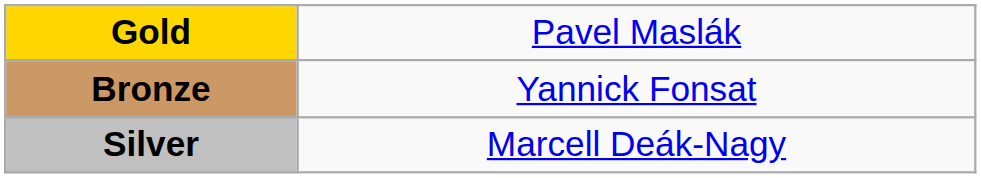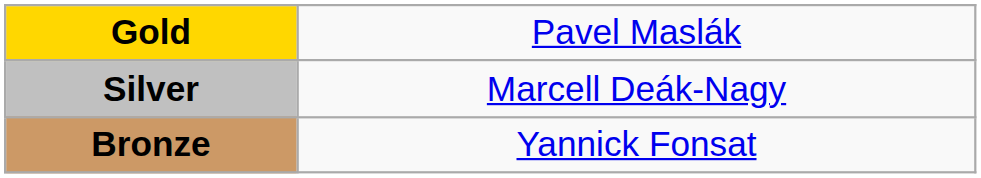rows swapped: Silver <-> Bronze
